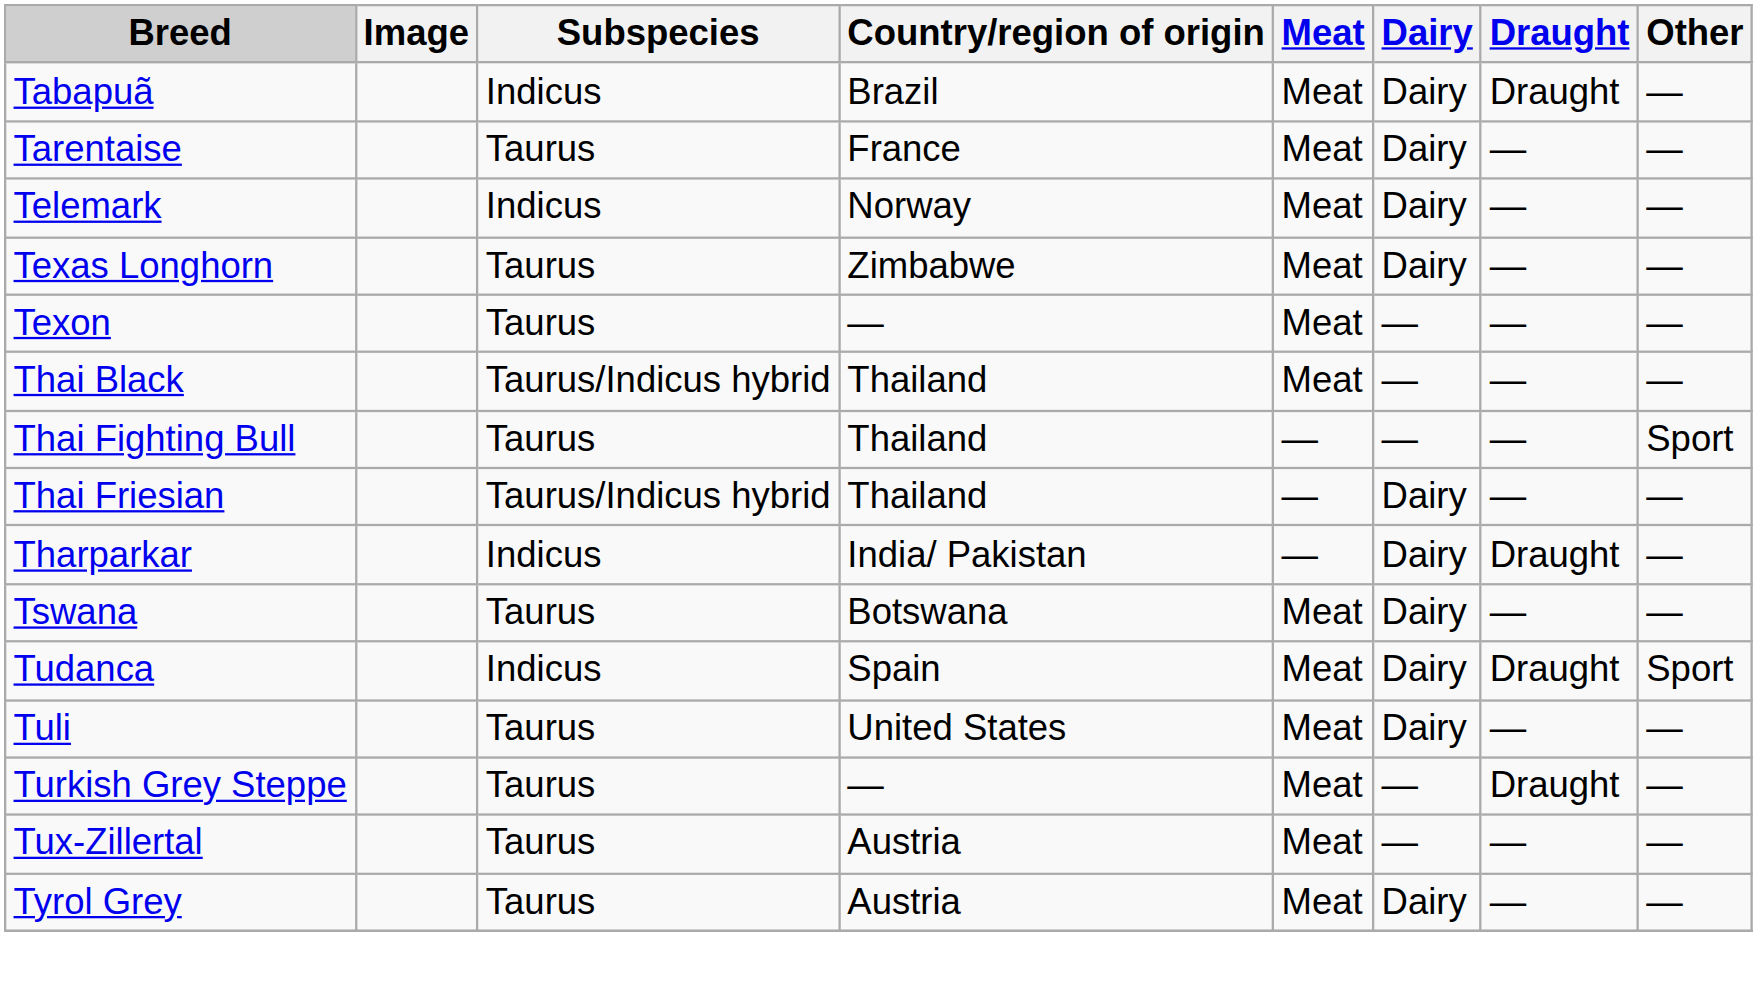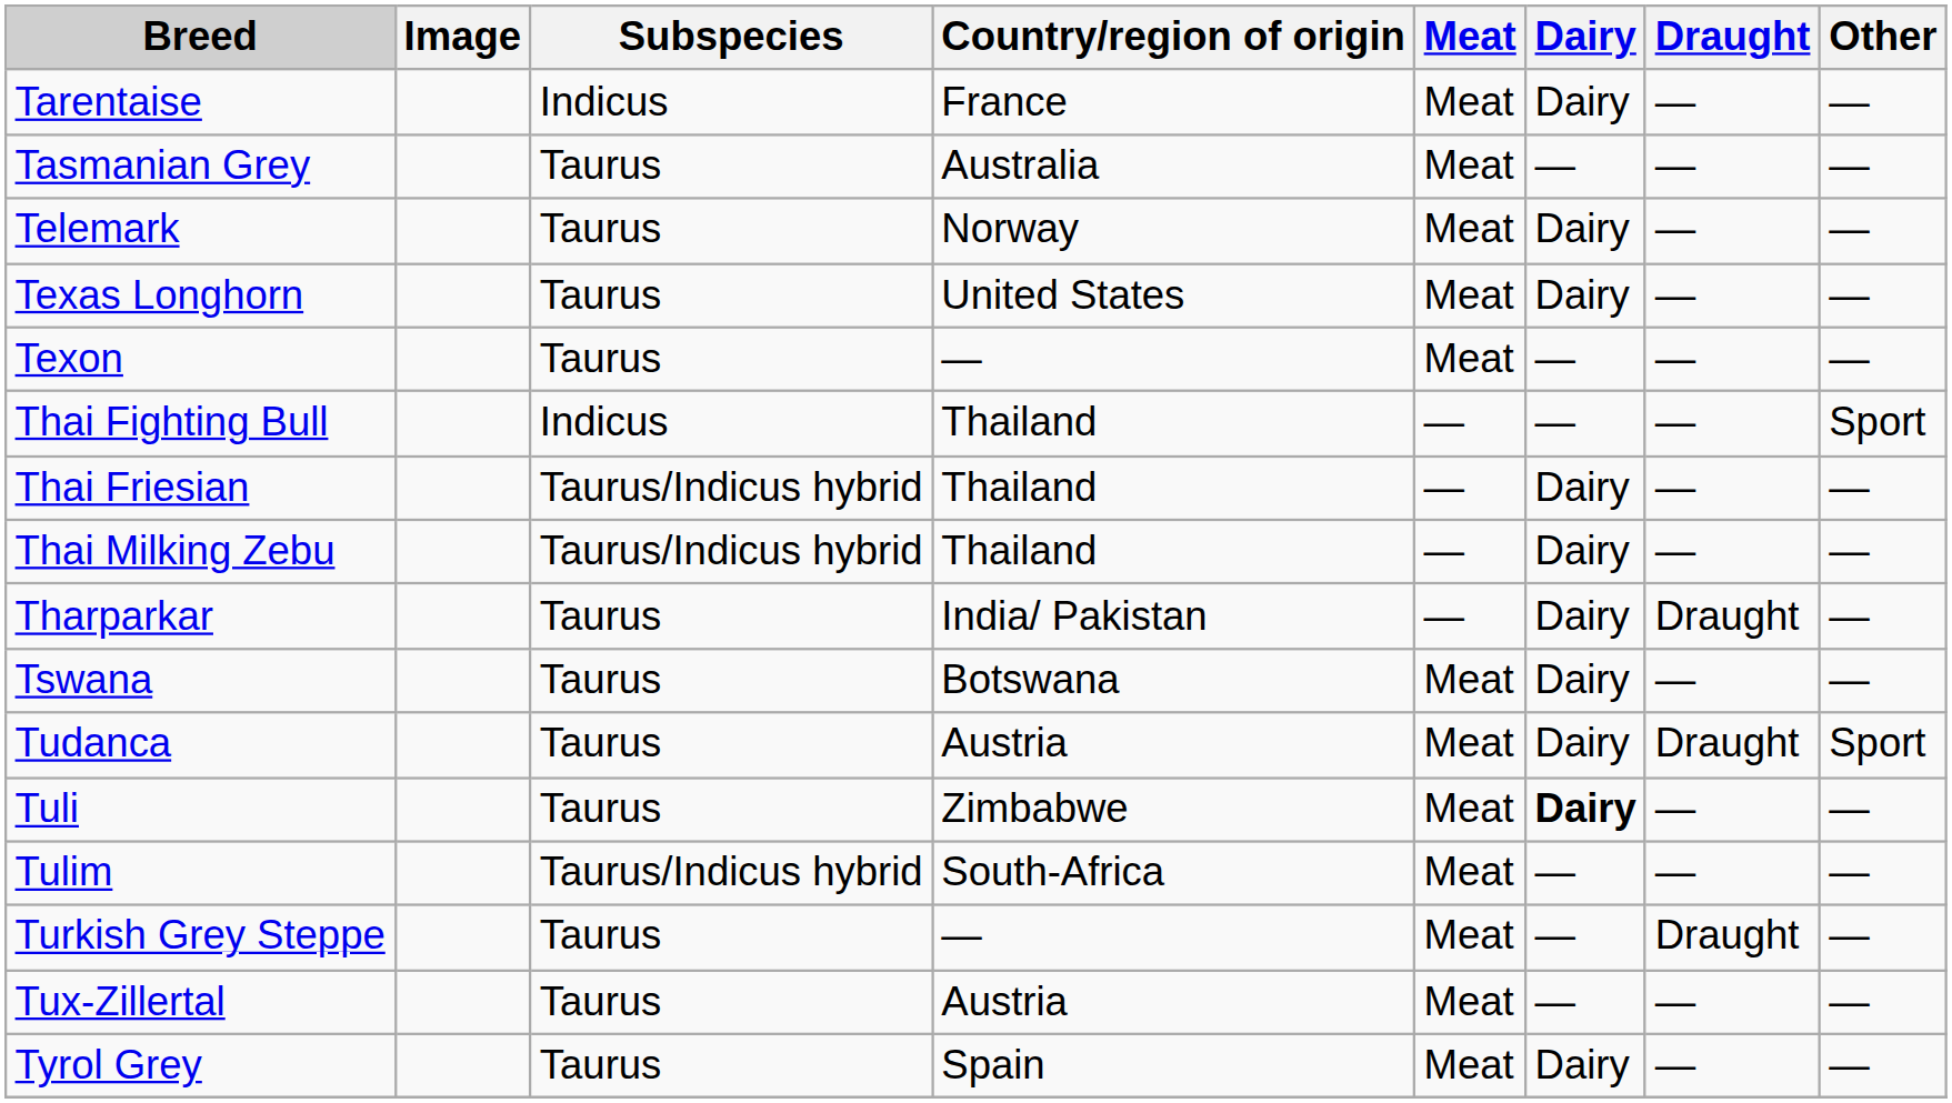- row: Tabapuã | Indicus | Brazil | Meat | Dairy | Draught | —
Tarentaise | Subspecies: Taurus -> Indicus
+ row: Tasmanian Grey | Taurus | Australia | Meat | — | — | —
Telemark | Subspecies: Indicus -> Taurus
Texas Longhorn | Country/region of origin: Zimbabwe -> United States
- row: Thai Black | Taurus/Indicus hybrid | Thailand | Meat | — | — | —
Thai Fighting Bull | Subspecies: Taurus -> Indicus
+ row: Thai Milking Zebu | Taurus/Indicus hybrid | Thailand | — | Dairy | — | —
Tharparkar | Subspecies: Indicus -> Taurus
Tudanca | Subspecies: Indicus -> Taurus
Tudanca | Country/region of origin: Spain -> Austria
Tuli | Country/region of origin: United States -> Zimbabwe
Tuli | Dairy: normal -> bold
+ row: Tulim | Taurus/Indicus hybrid | South-Africa | Meat | — | — | —
Tyrol Grey | Country/region of origin: Austria -> Spain
